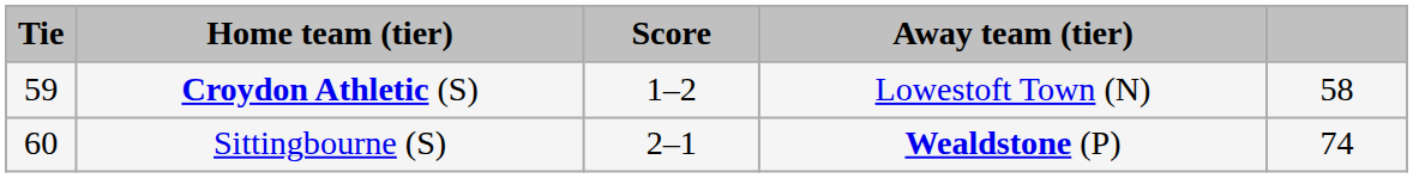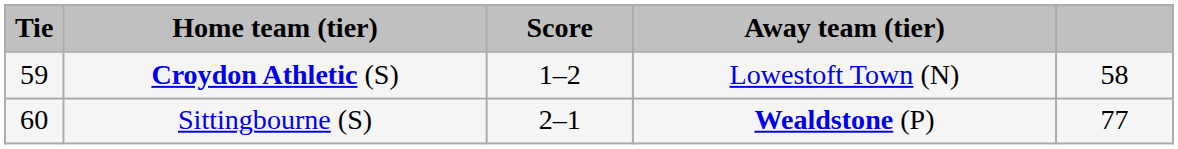Sittingbourne (S) | column 5: 74 -> 77
